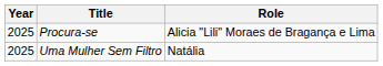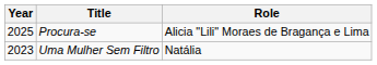Uma Mulher Sem Filtro | Year: 2025 -> 2023
